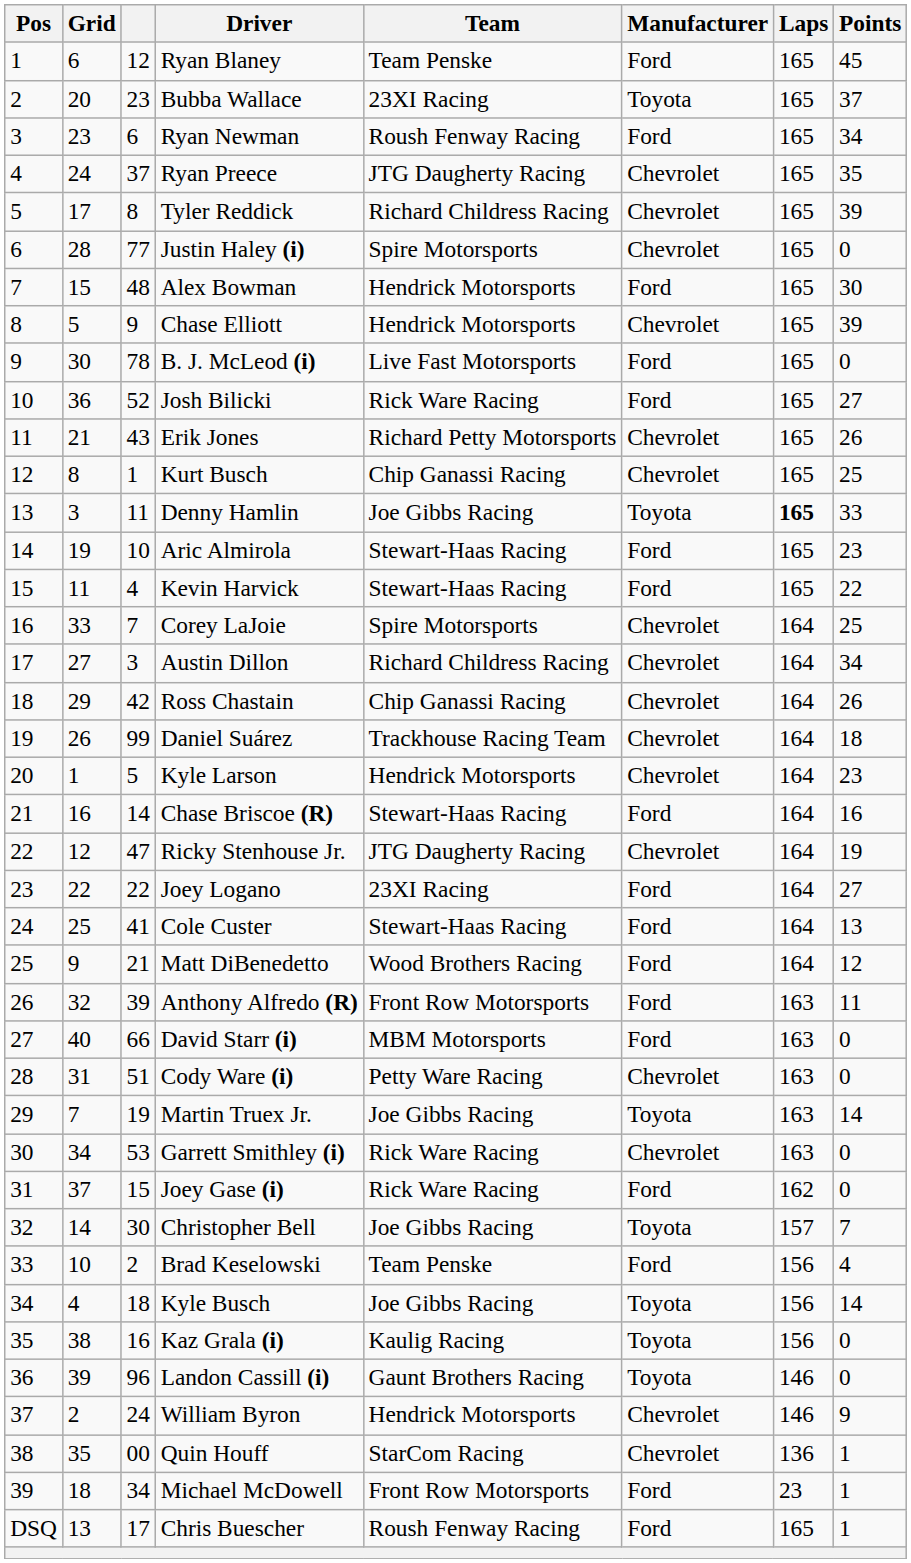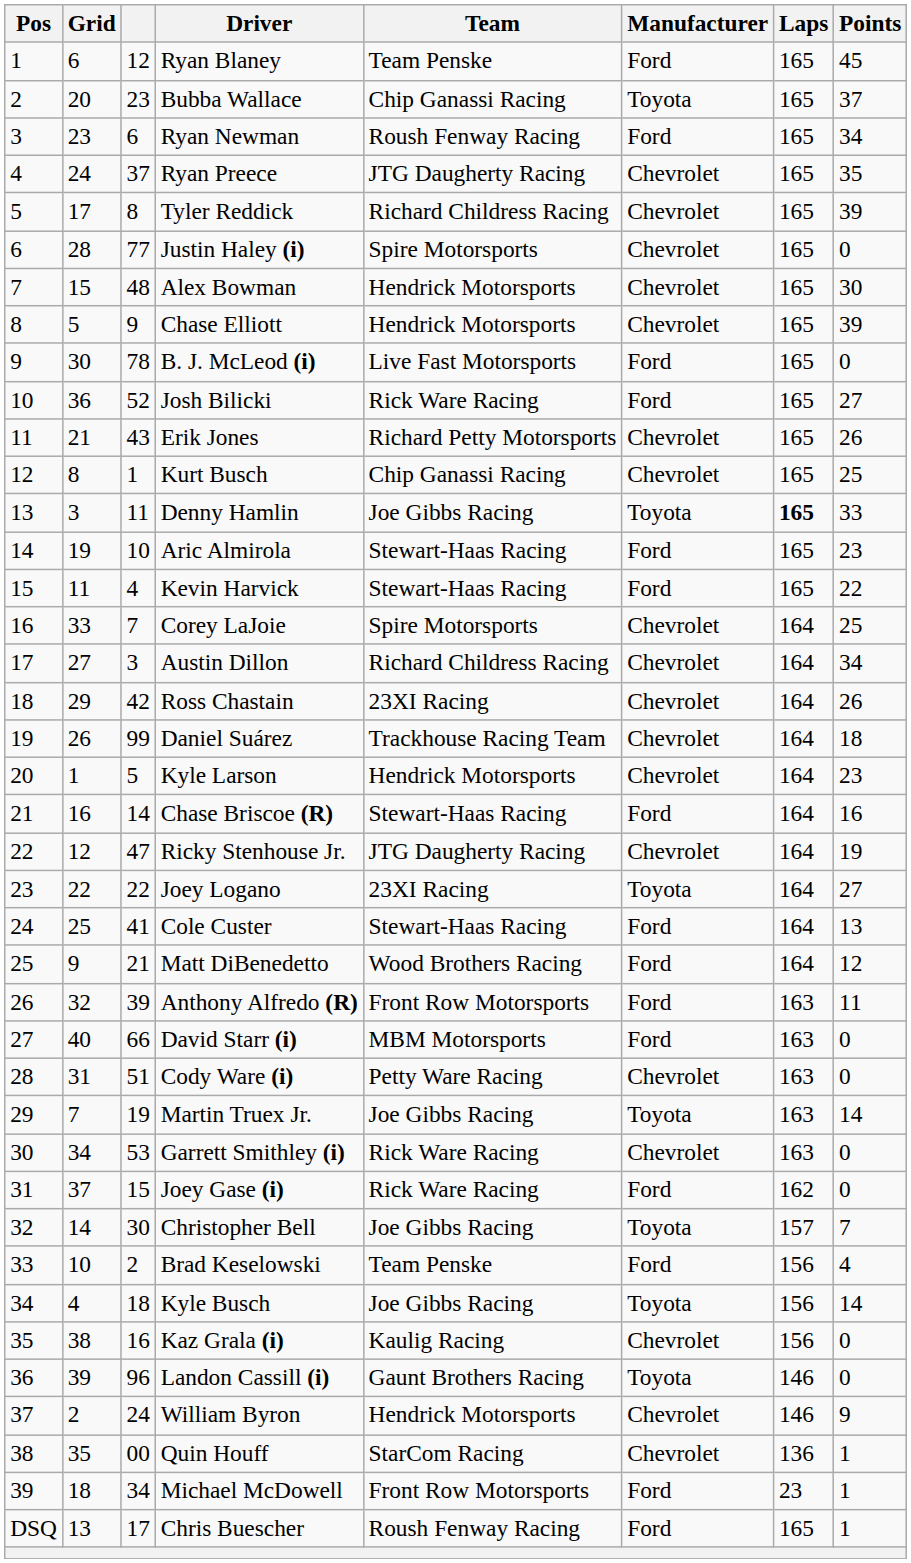Bubba Wallace | Team: 23XI Racing -> Chip Ganassi Racing
Alex Bowman | Manufacturer: Ford -> Chevrolet
Ross Chastain | Team: Chip Ganassi Racing -> 23XI Racing
Joey Logano | Manufacturer: Ford -> Toyota
Kaz Grala (i) | Manufacturer: Toyota -> Chevrolet
